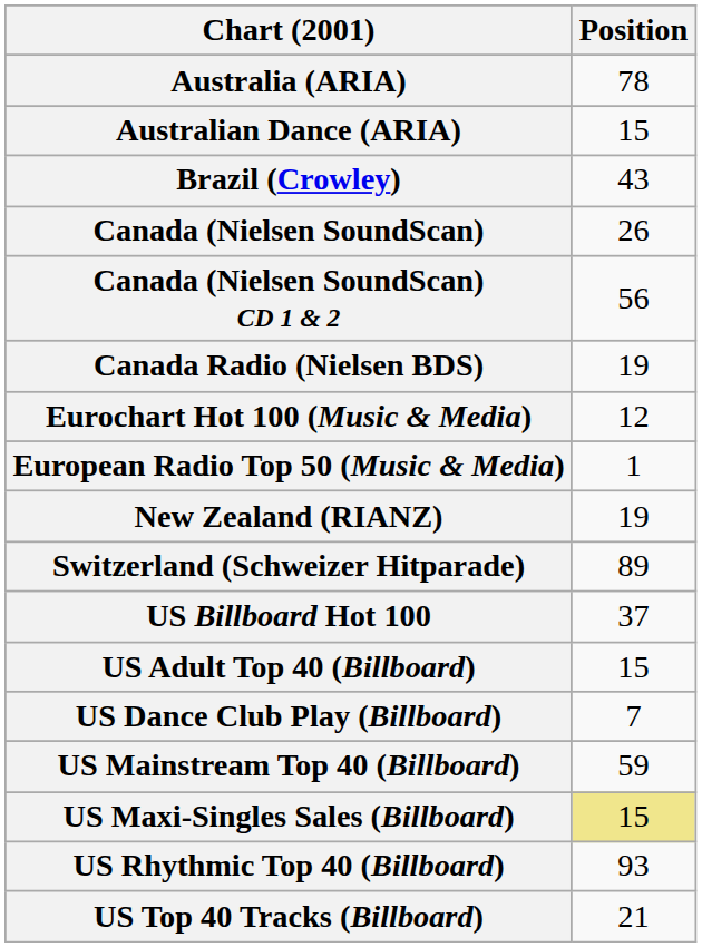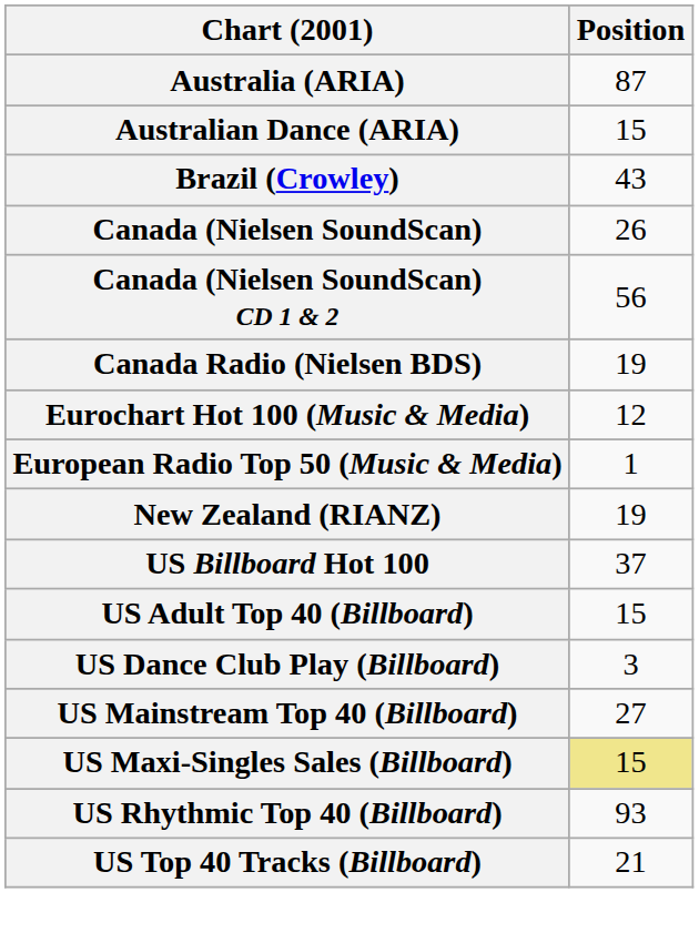Australia (ARIA) | Position: 78 -> 87
- row: Switzerland (Schweizer Hitparade) | 89
US Dance Club Play (Billboard) | Position: 7 -> 3
US Mainstream Top 40 (Billboard) | Position: 59 -> 27
